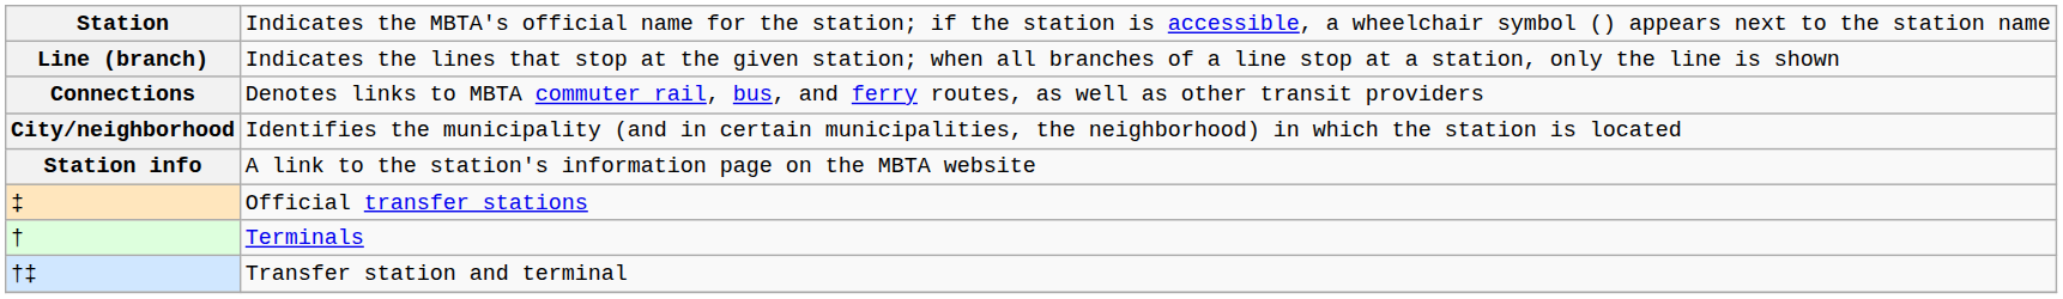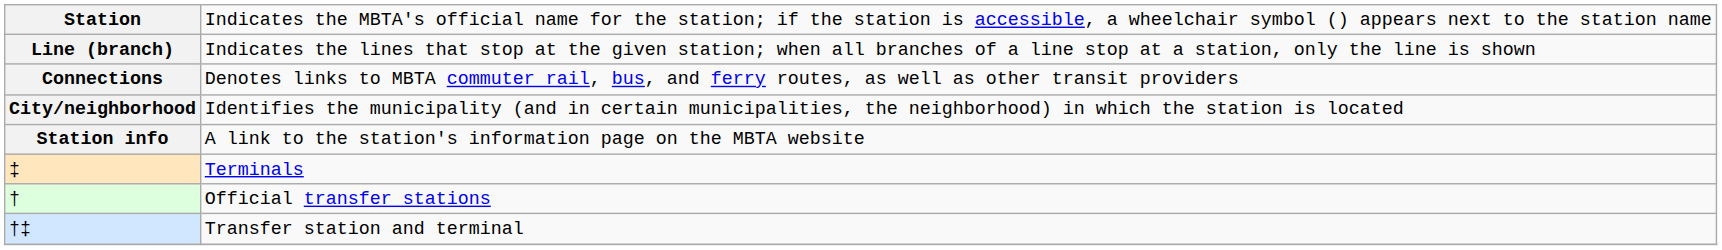‡ | column 2: Official transfer stations -> Terminals
† | column 2: Terminals -> Official transfer stations
